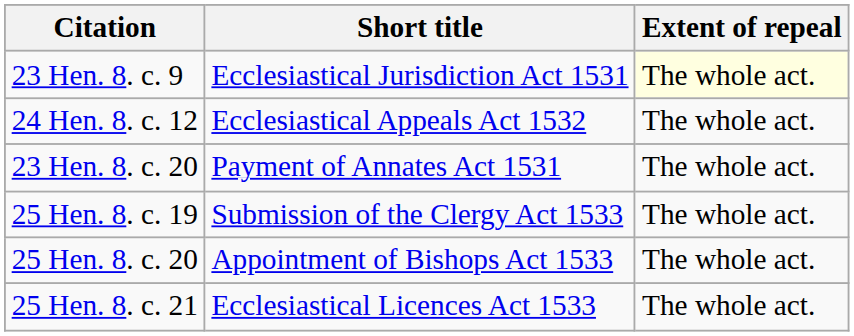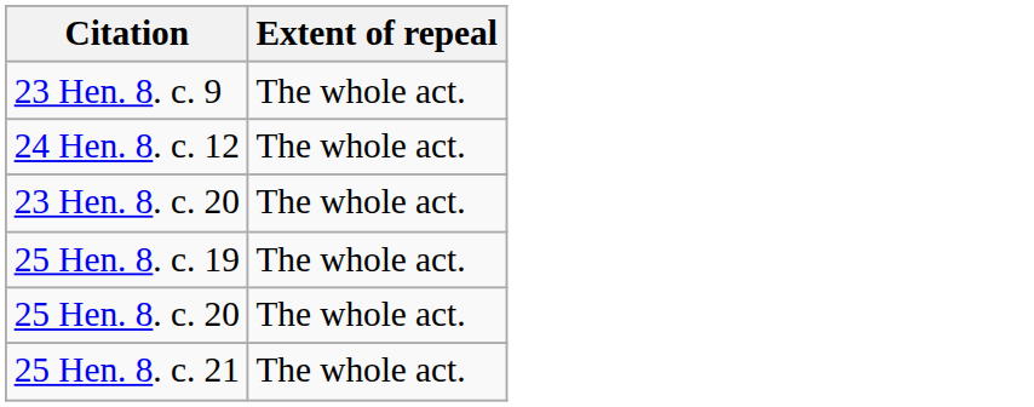- column: Short title | Ecclesiastical Jurisdiction Act 1531 | Ecclesiastical Appeals Act 1532 | Payment of Annates Act 1531 | Submission of the Clergy Act 1533 | Appointment of Bishops Act 1533 | Ecclesiastical Licences Act 1533
23 Hen. 8. c. 9 | Extent of repeal: lightyellow background -> no background
